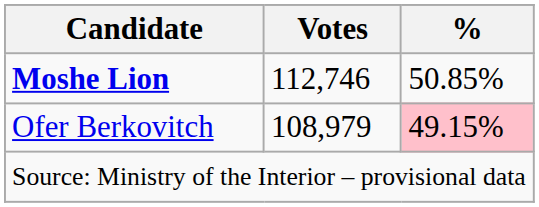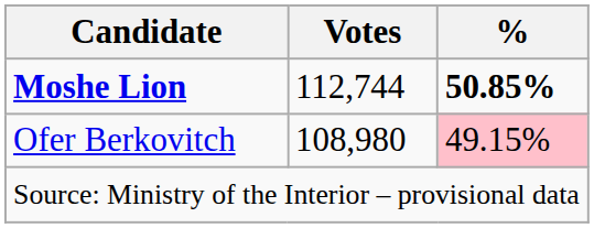Moshe Lion | Votes: 112,746 -> 112,744
Moshe Lion | %: normal -> bold
Ofer Berkovitch | Votes: 108,979 -> 108,980
